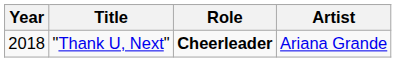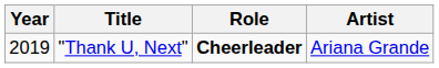"Thank U, Next" | Year: 2018 -> 2019
